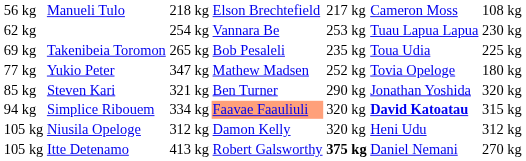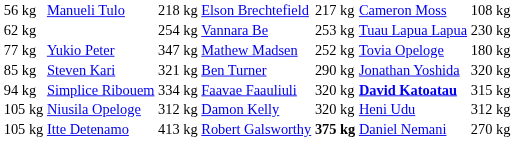- row: 69 kg | Takenibeia Toromon | 265 kg | Bob Pesaleli | 235 kg | Toua Udia | 225 kg
Simplice Ribouem | column 4: lightsalmon background -> no background
